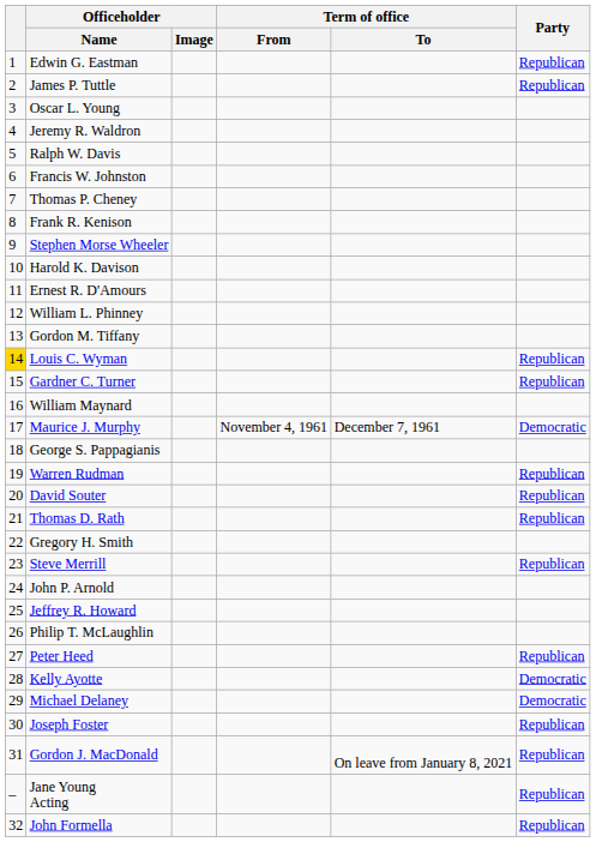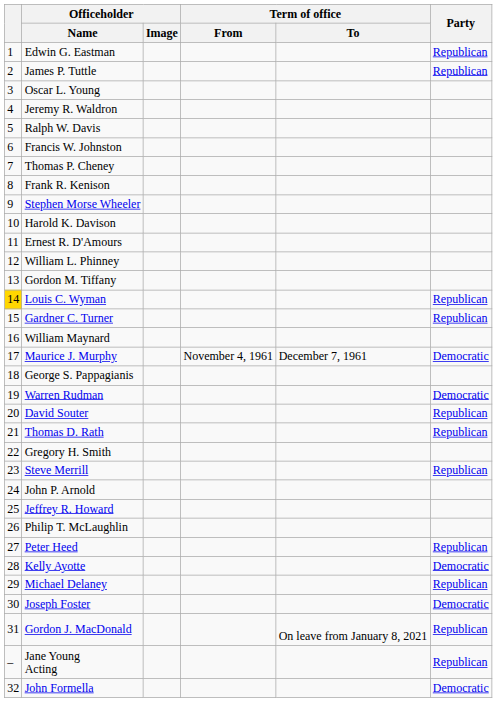Warren Rudman | Party: Republican -> Democratic
Michael Delaney | Party: Democratic -> Republican
Joseph Foster | Party: Republican -> Democratic
John Formella | Party: Republican -> Democratic
